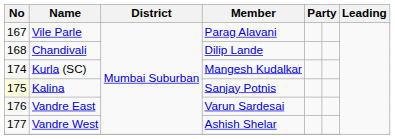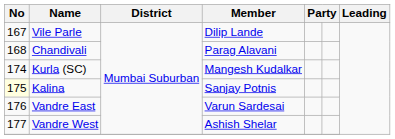Vile Parle | Member: Parag Alavani -> Dilip Lande
Chandivali | Member: Dilip Lande -> Parag Alavani
